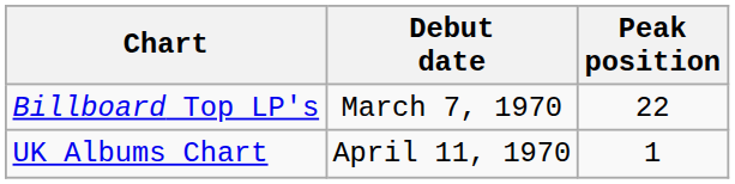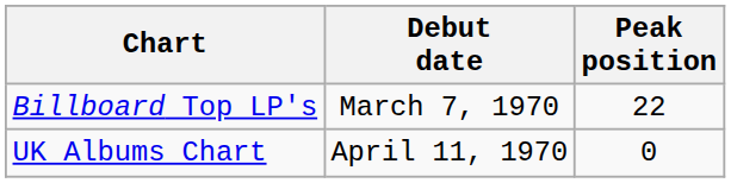UK Albums Chart | Peak position: 1 -> 0
